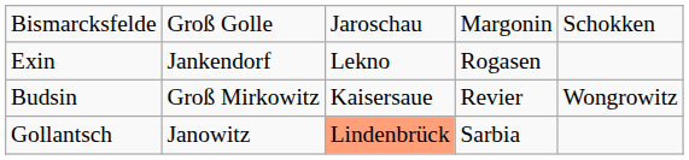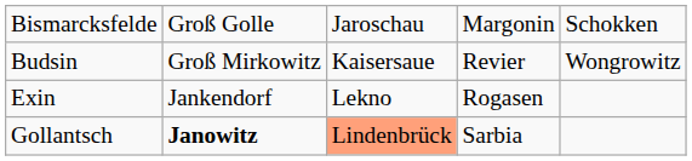rows swapped: Budsin <-> Exin
Gollantsch | column 2: normal -> bold
